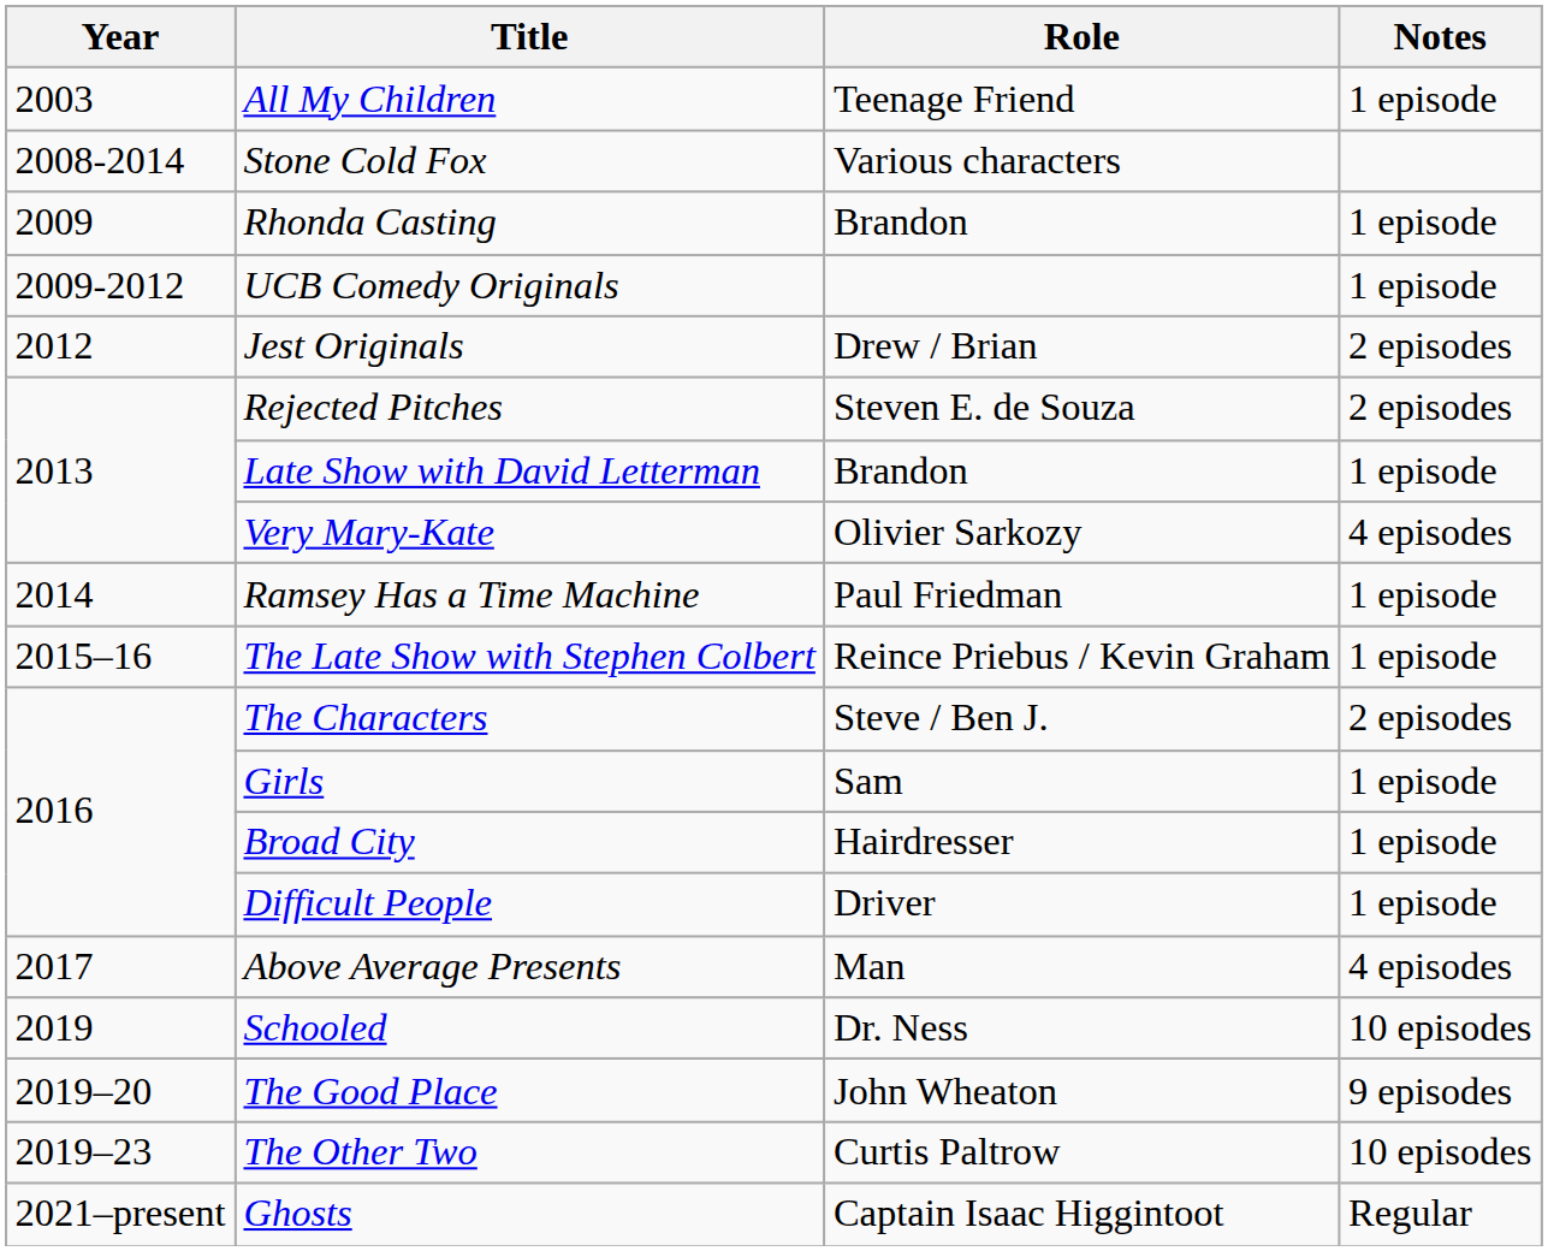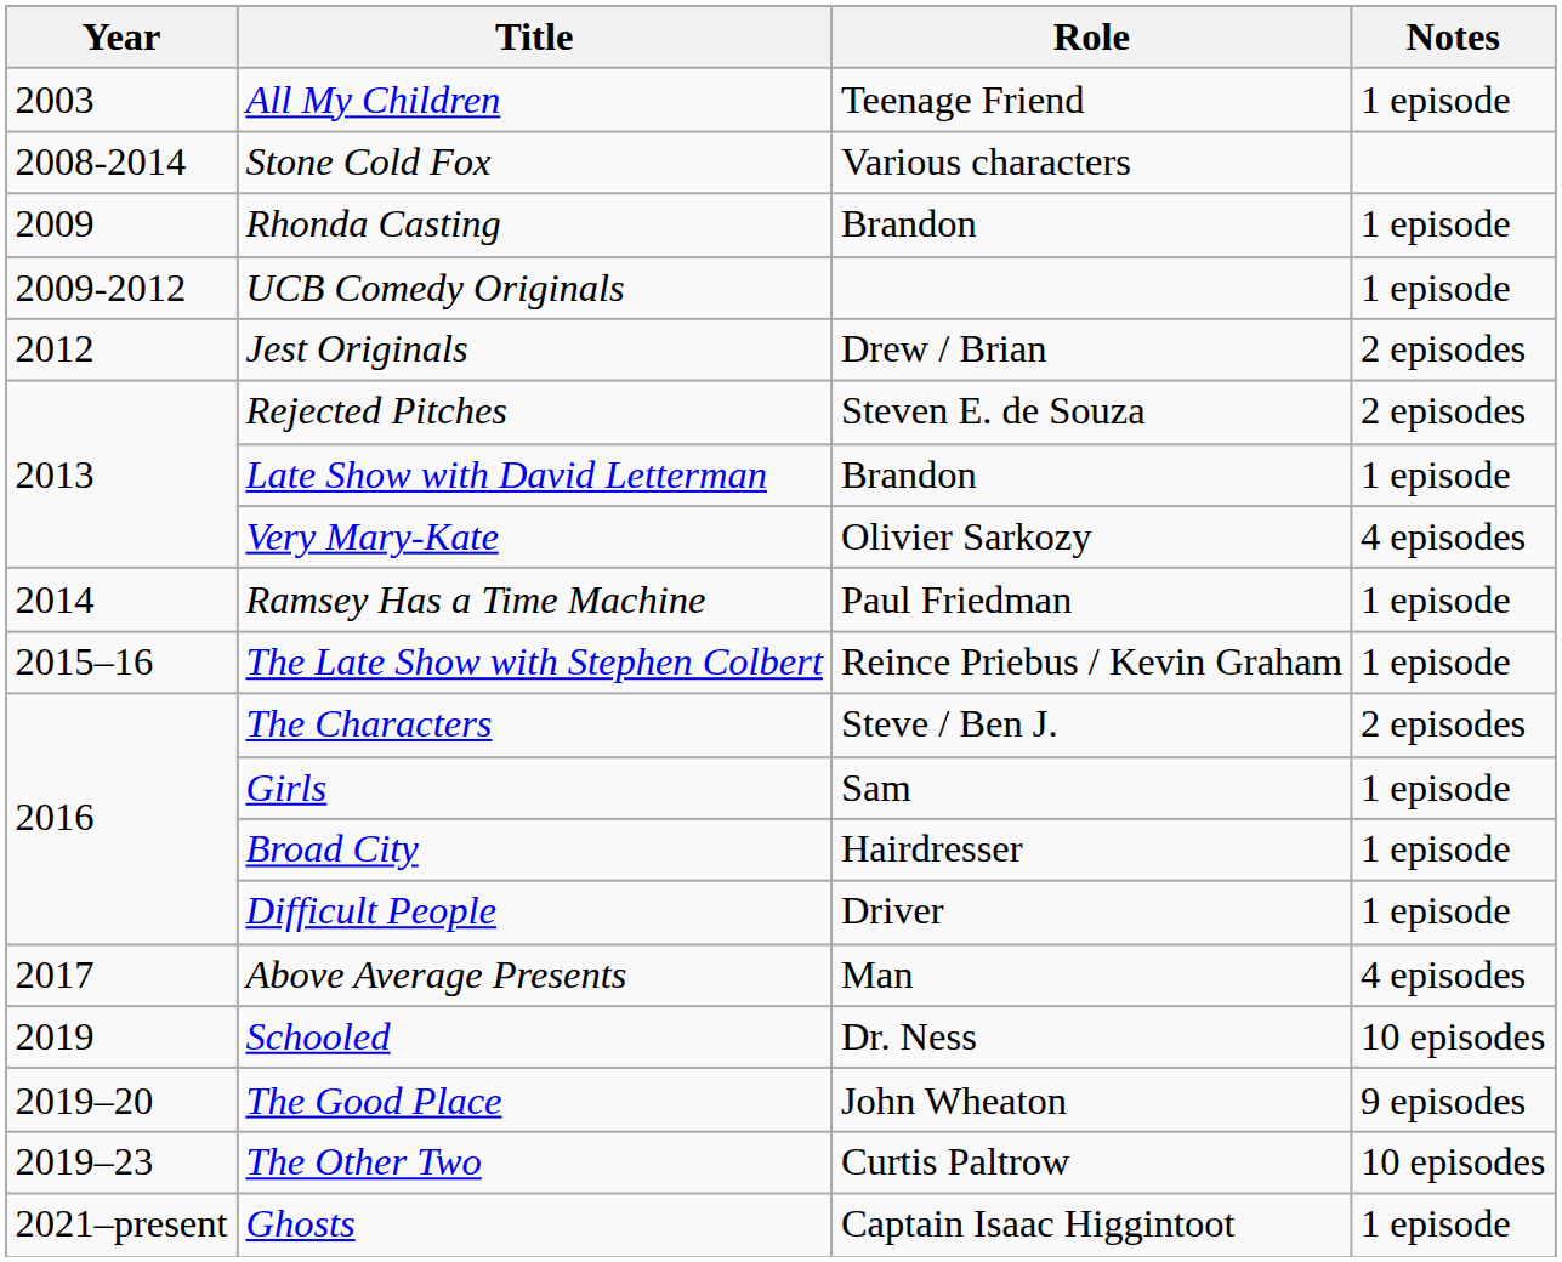Ghosts | Notes: Regular -> 1 episode
